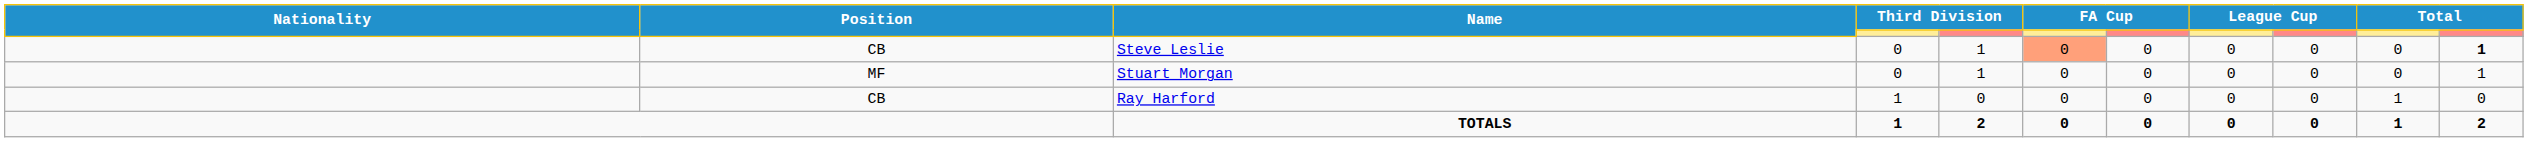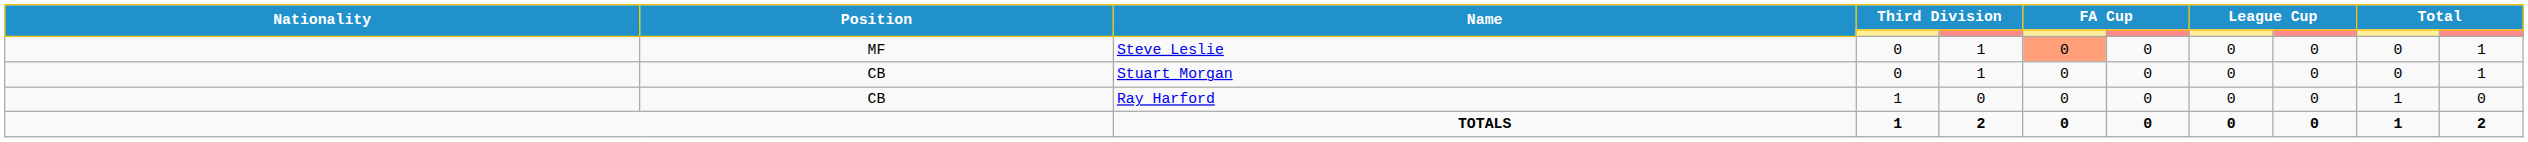Steve Leslie | Position: CB -> MF
Steve Leslie | column 11: bold -> normal
Stuart Morgan | Position: MF -> CB
